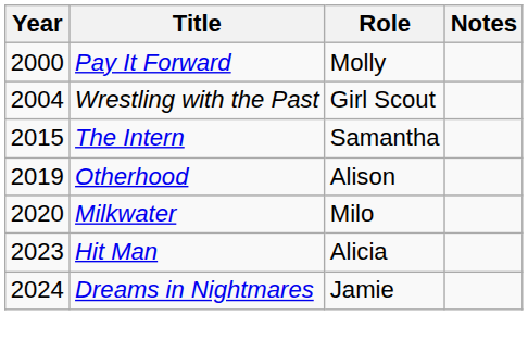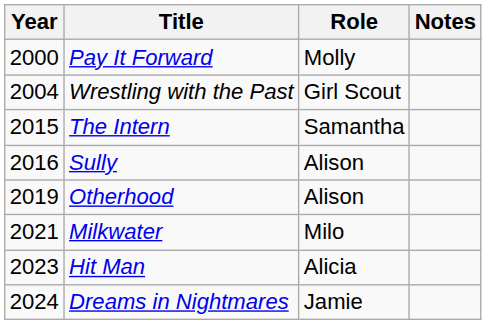+ row: 2016 | Sully | Alison
Milkwater | Year: 2020 -> 2021
